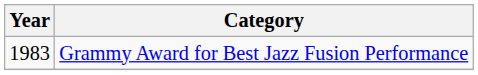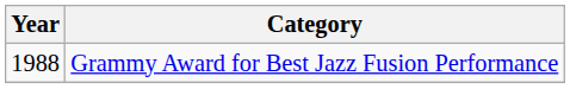Grammy Award for Best Jazz Fusion Performance | Year: 1983 -> 1988
